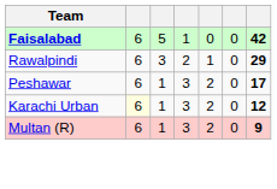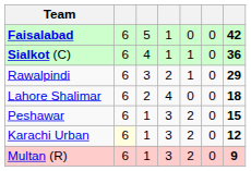+ row: Sialkot (C) | 6 | 4 | 1 | 1 | 0 | 36
+ row: Lahore Shalimar | 6 | 2 | 4 | 0 | 0 | 18
Peshawar | column 7: 17 -> 15
